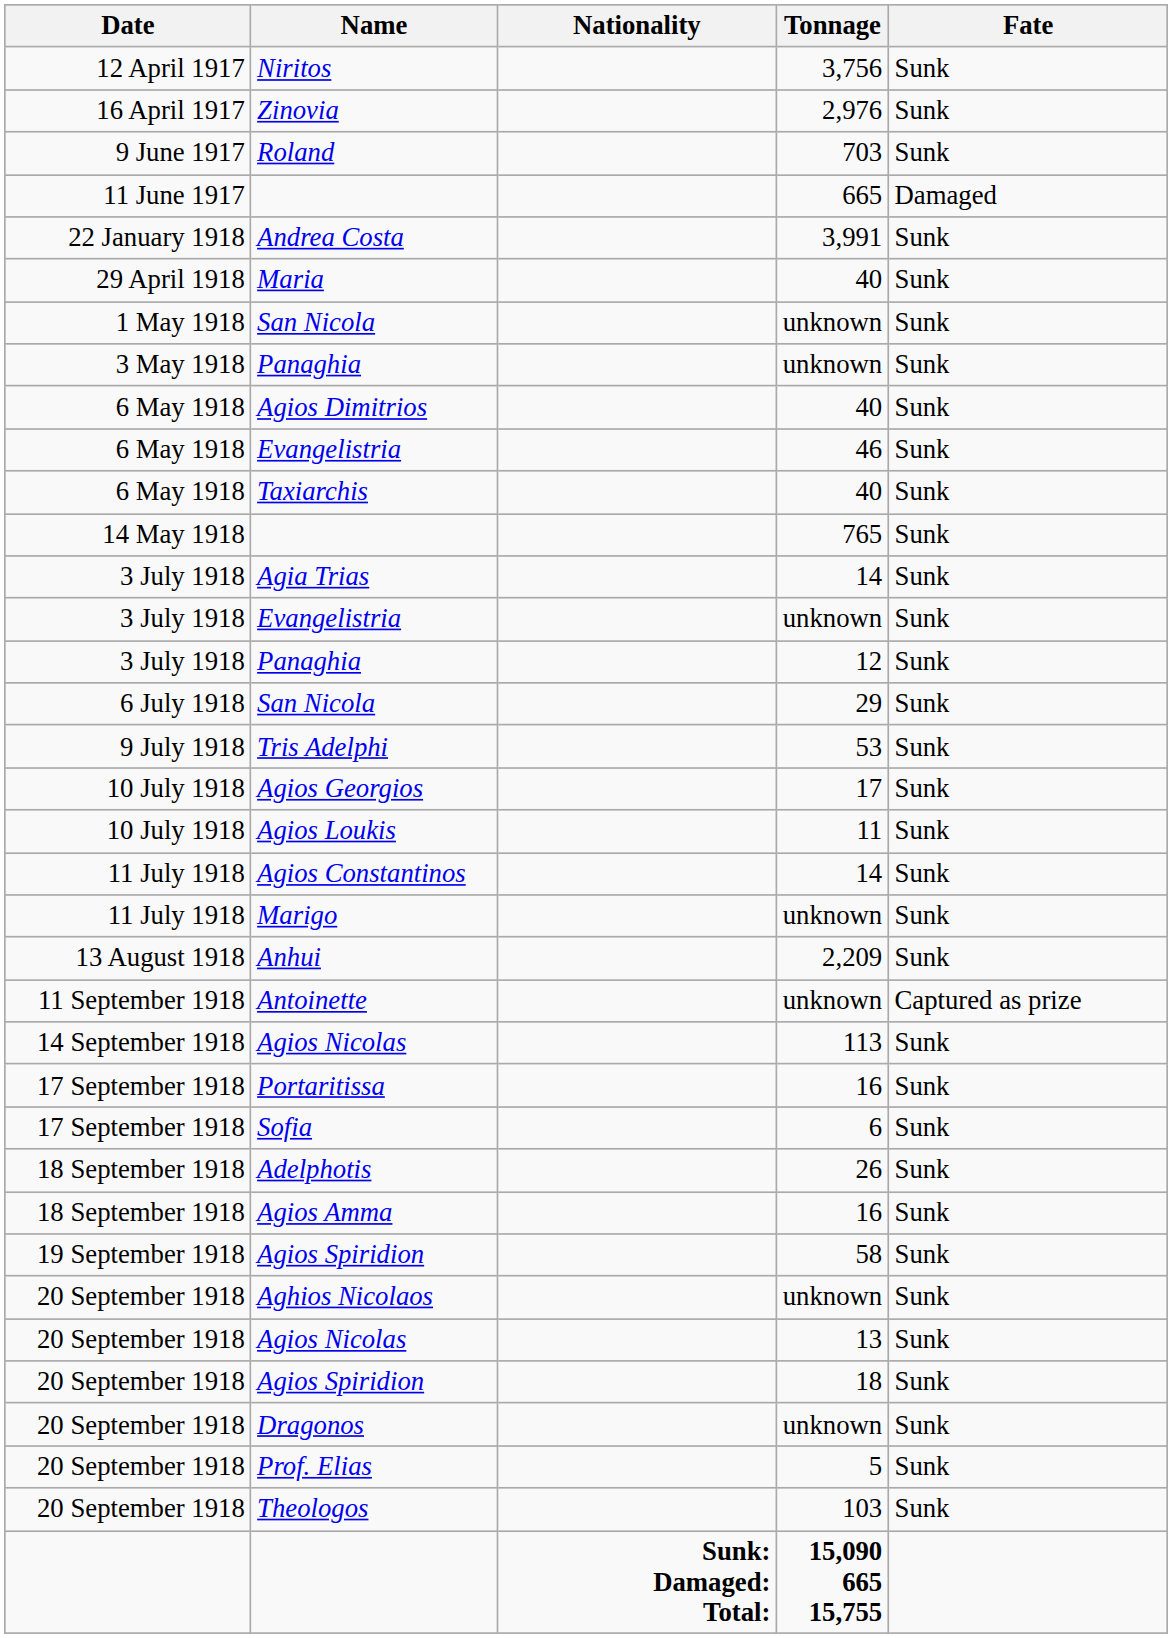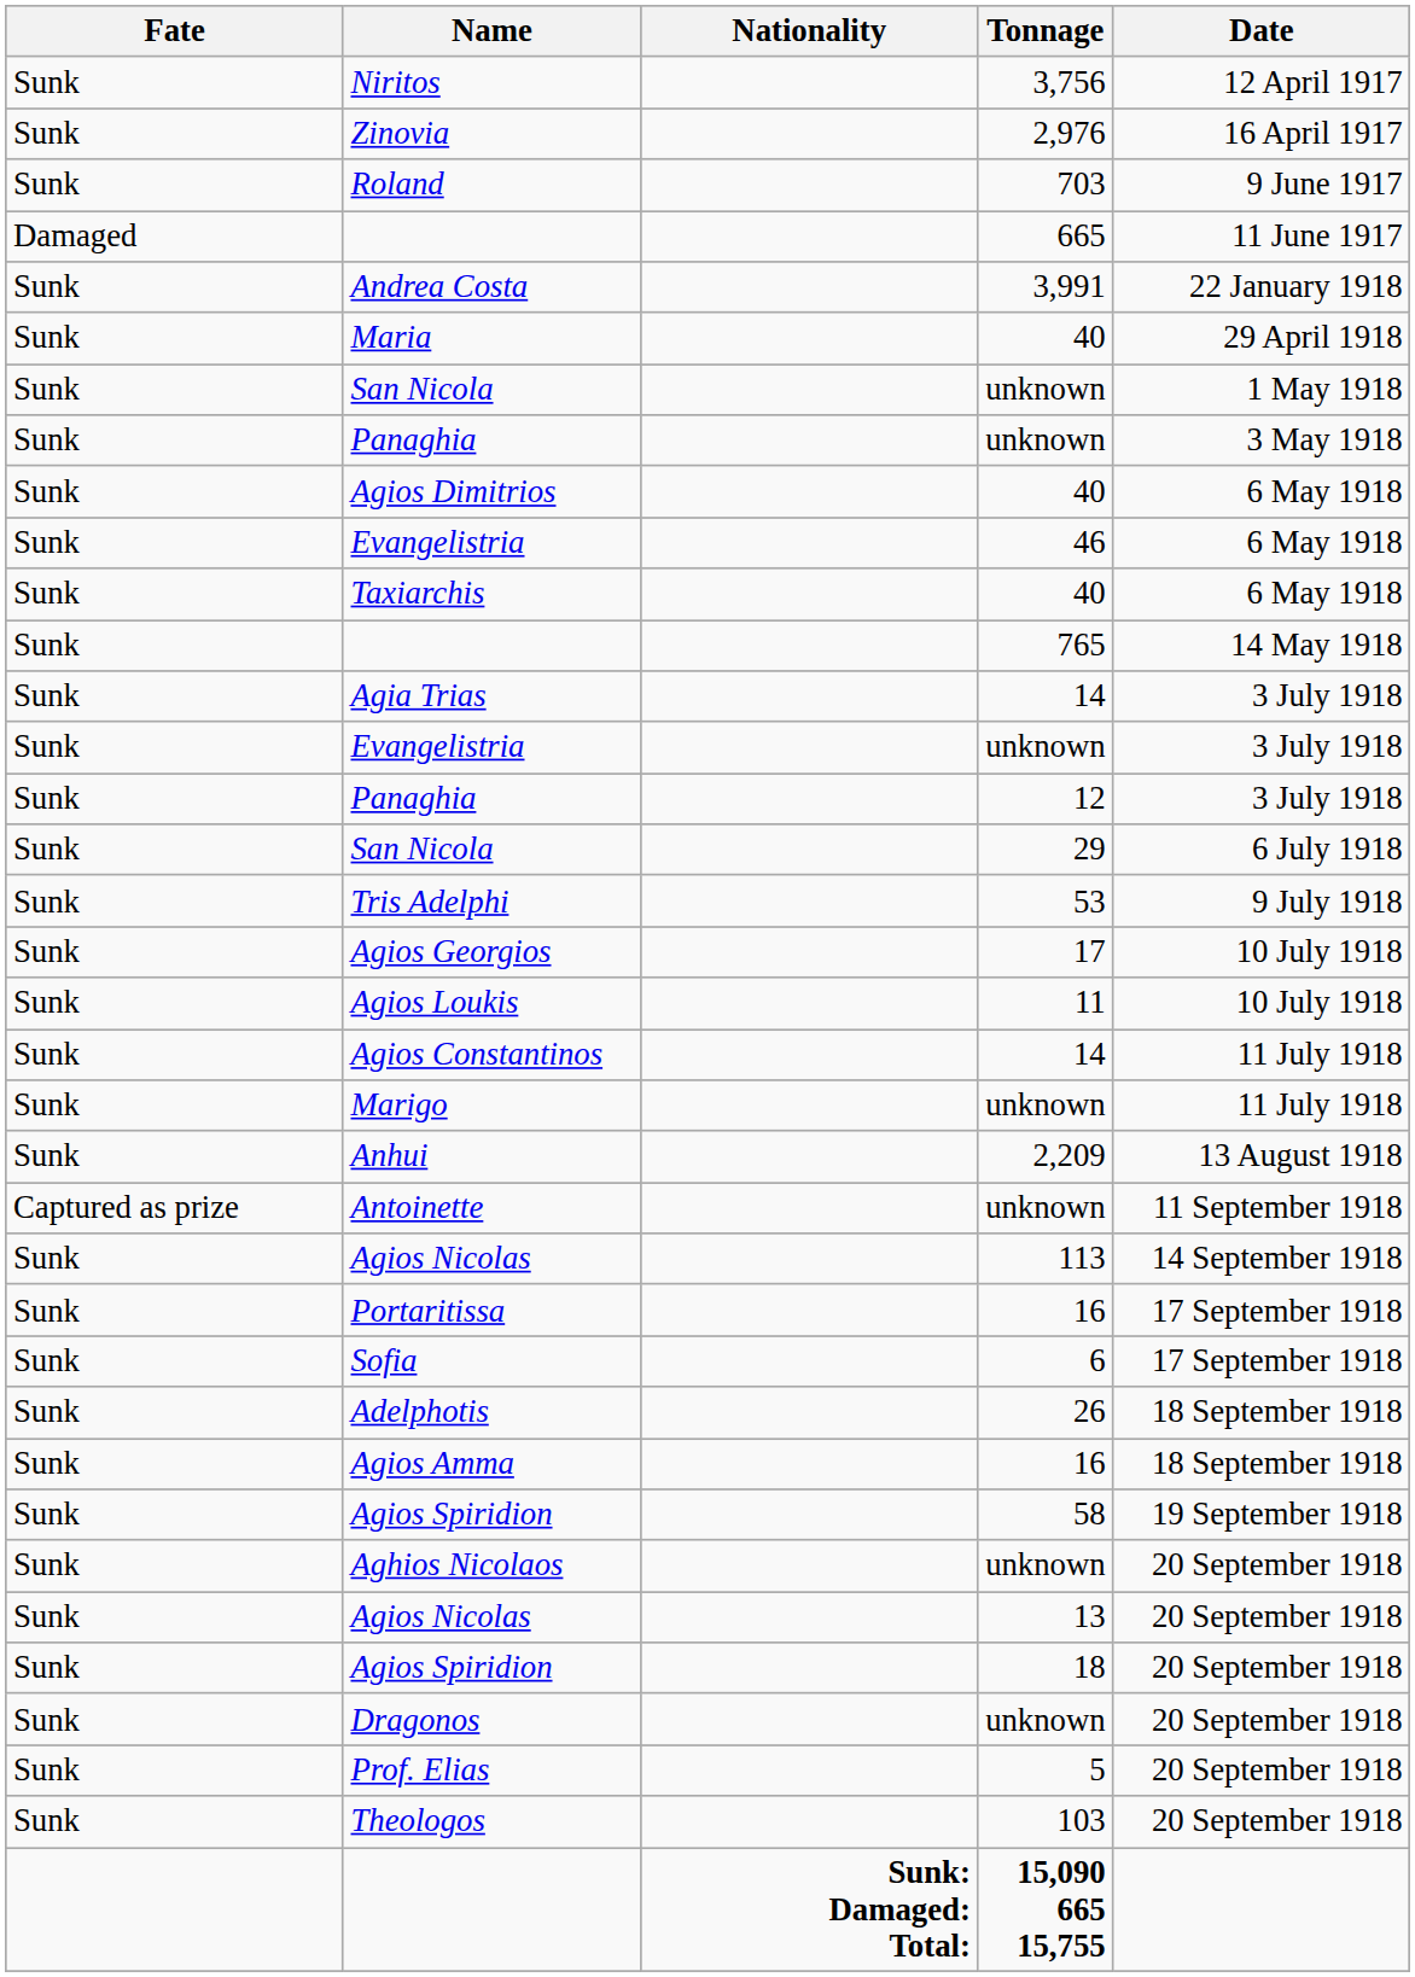columns swapped: Date <-> Fate
